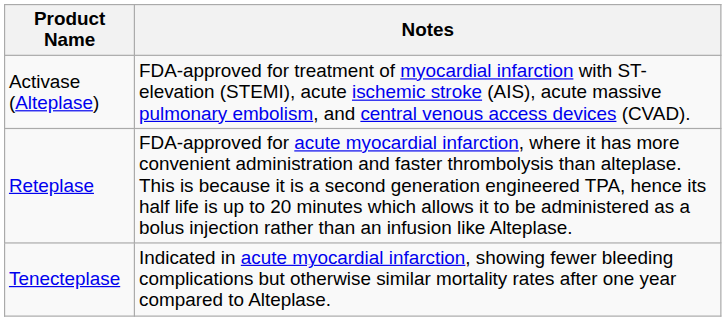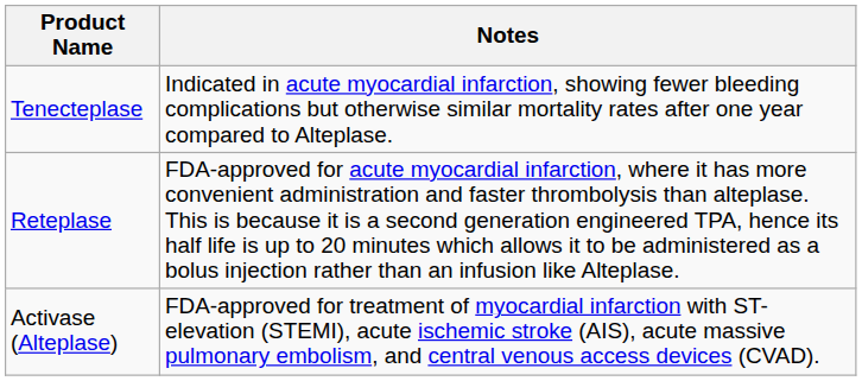rows swapped: Activase (Alteplase) <-> Tenecteplase
